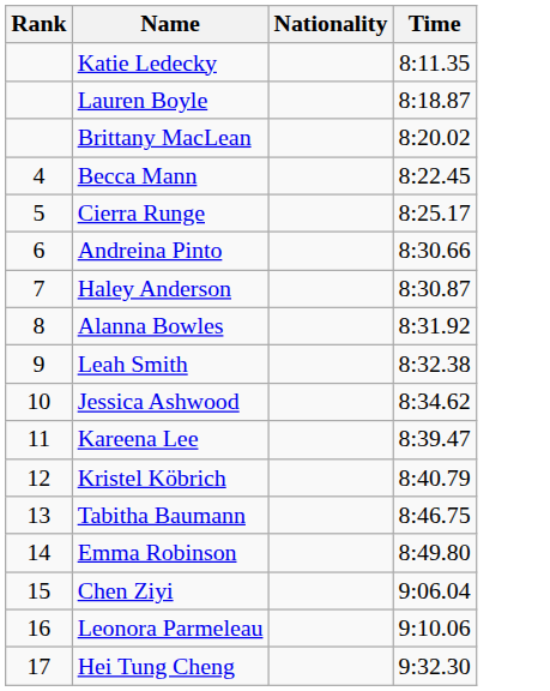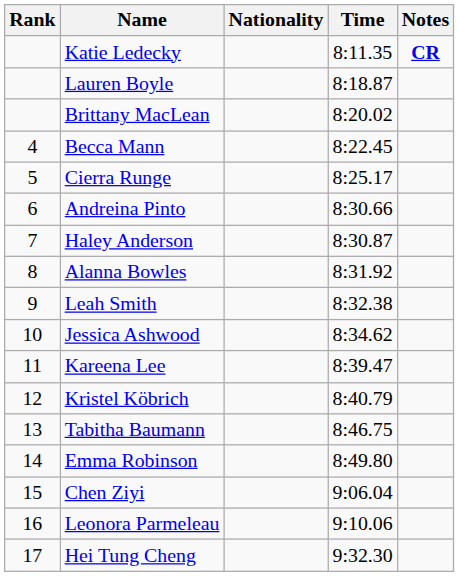+ column: Notes | CR
